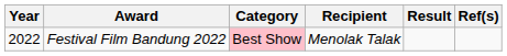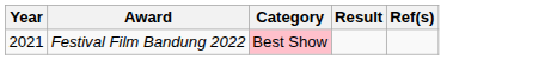- column: Recipient | Menolak Talak
Festival Film Bandung 2022 | Year: 2022 -> 2021
